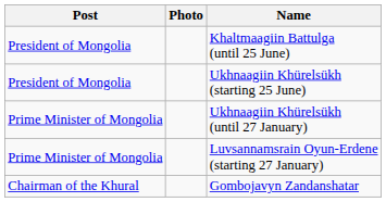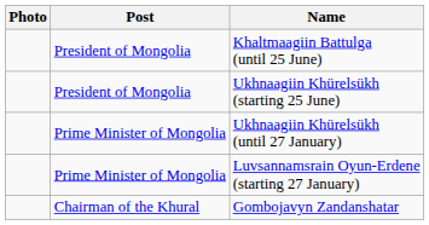columns swapped: Photo <-> Post
